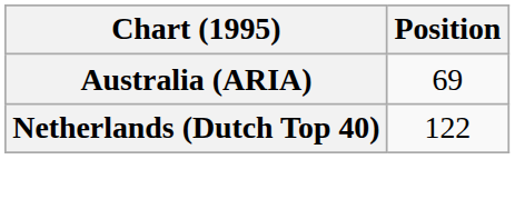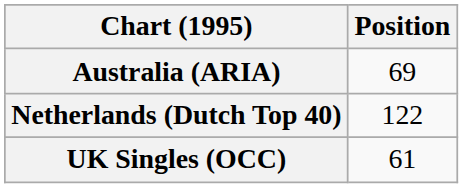+ row: UK Singles (OCC) | 61
